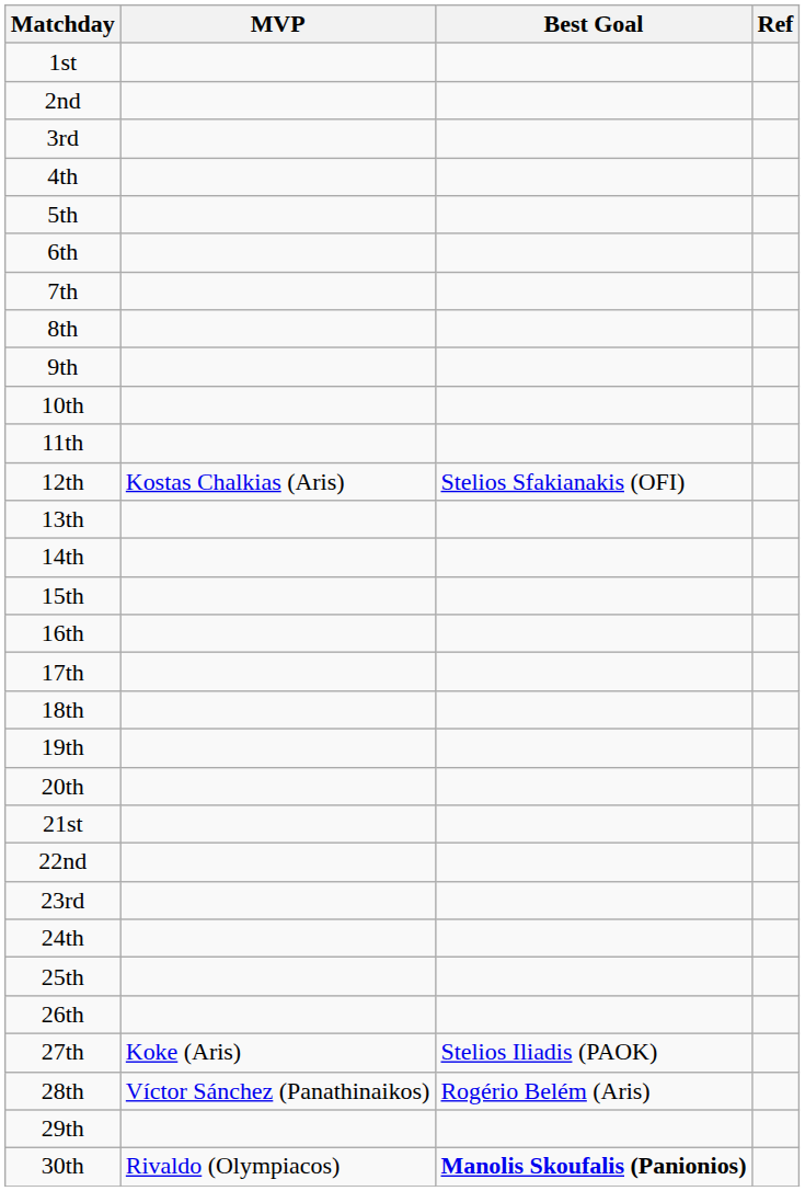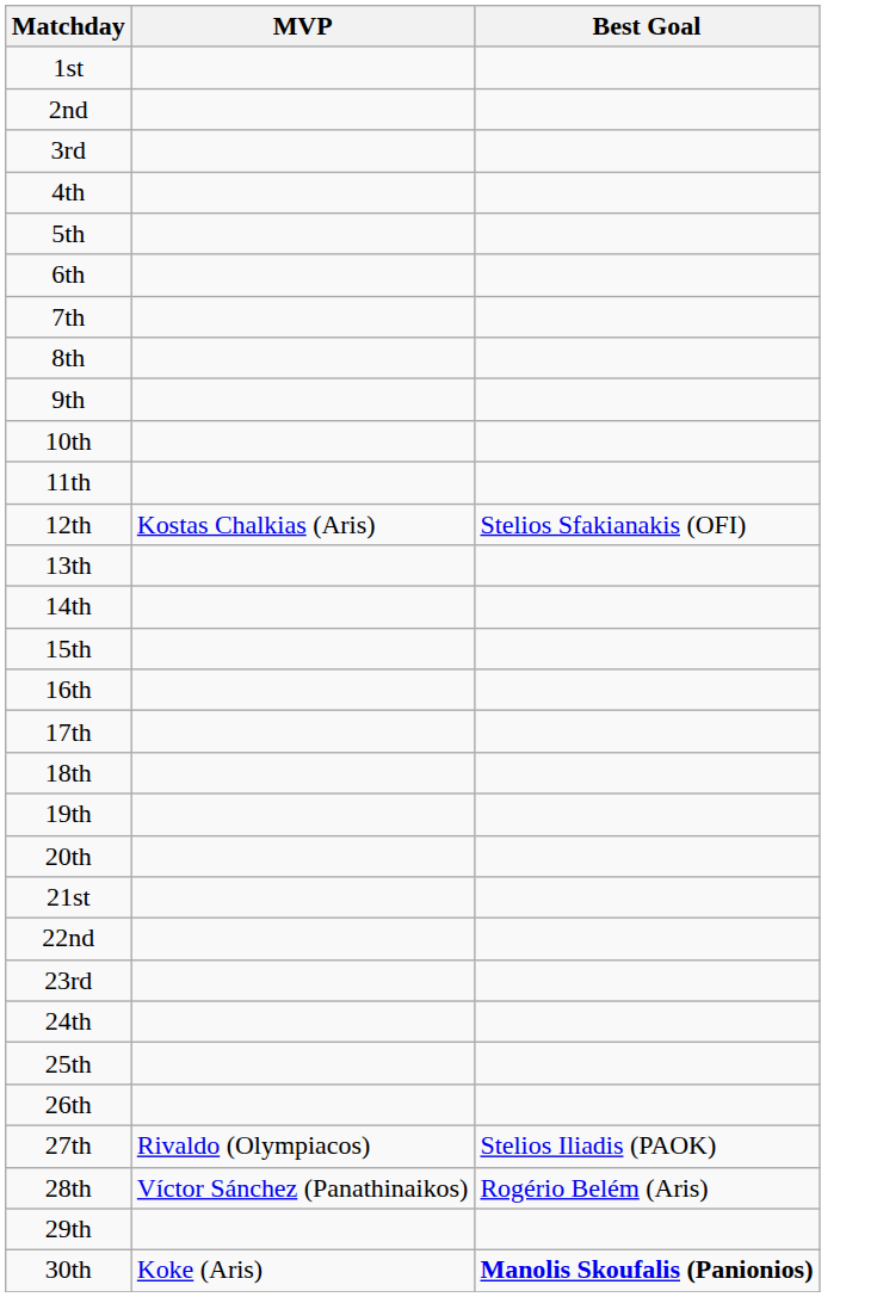- column: Ref
27th | MVP: Koke (Aris) -> Rivaldo (Olympiacos)
30th | MVP: Rivaldo (Olympiacos) -> Koke (Aris)
